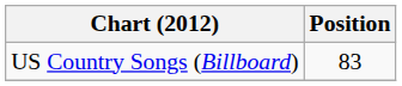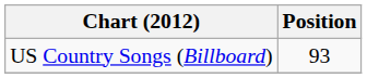US Country Songs (Billboard) | Position: 83 -> 93
